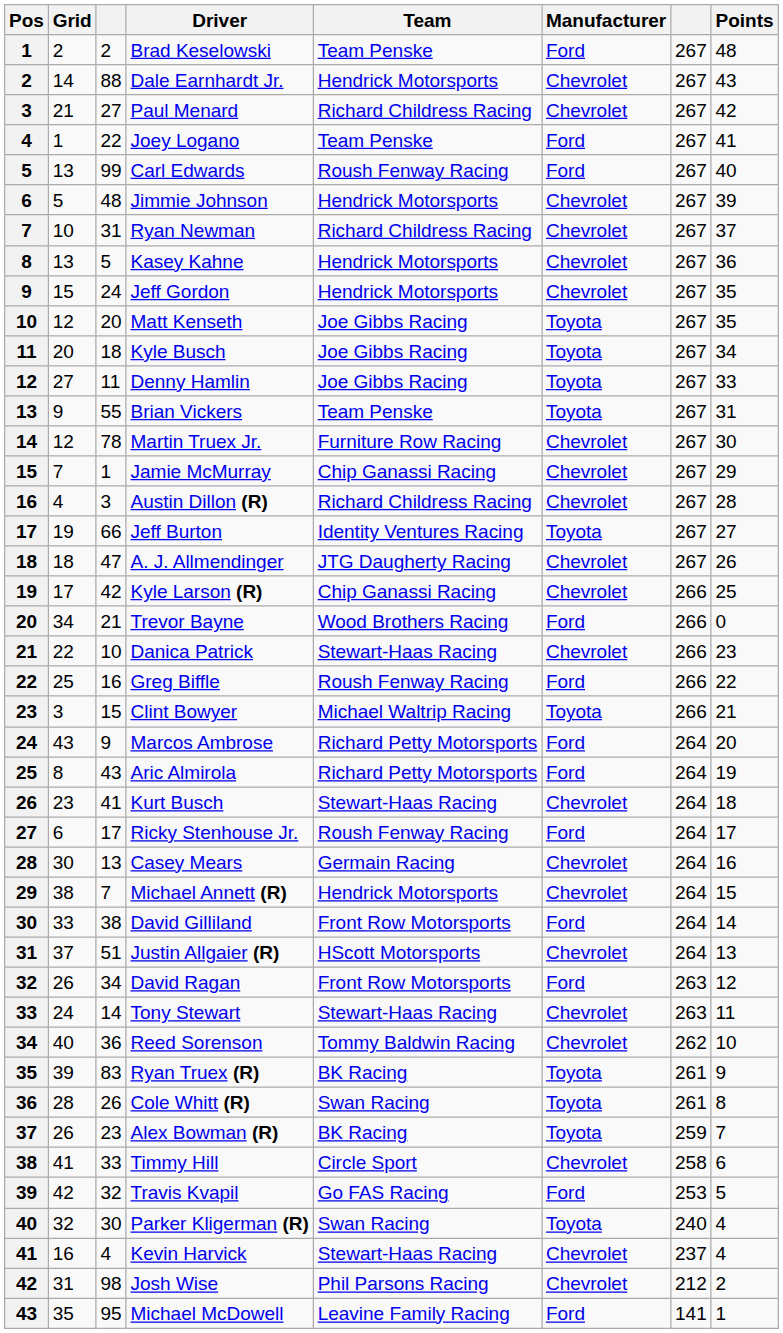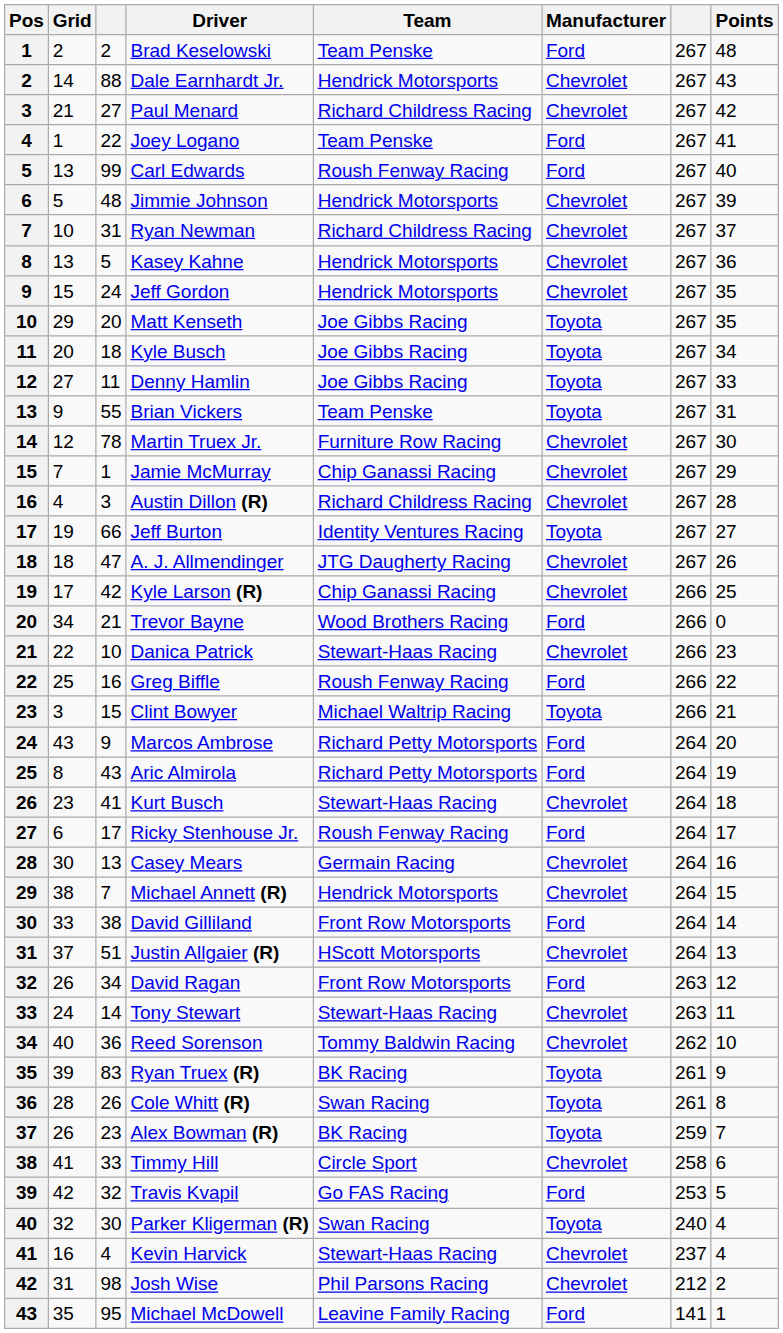Matt Kenseth | Grid: 12 -> 29
